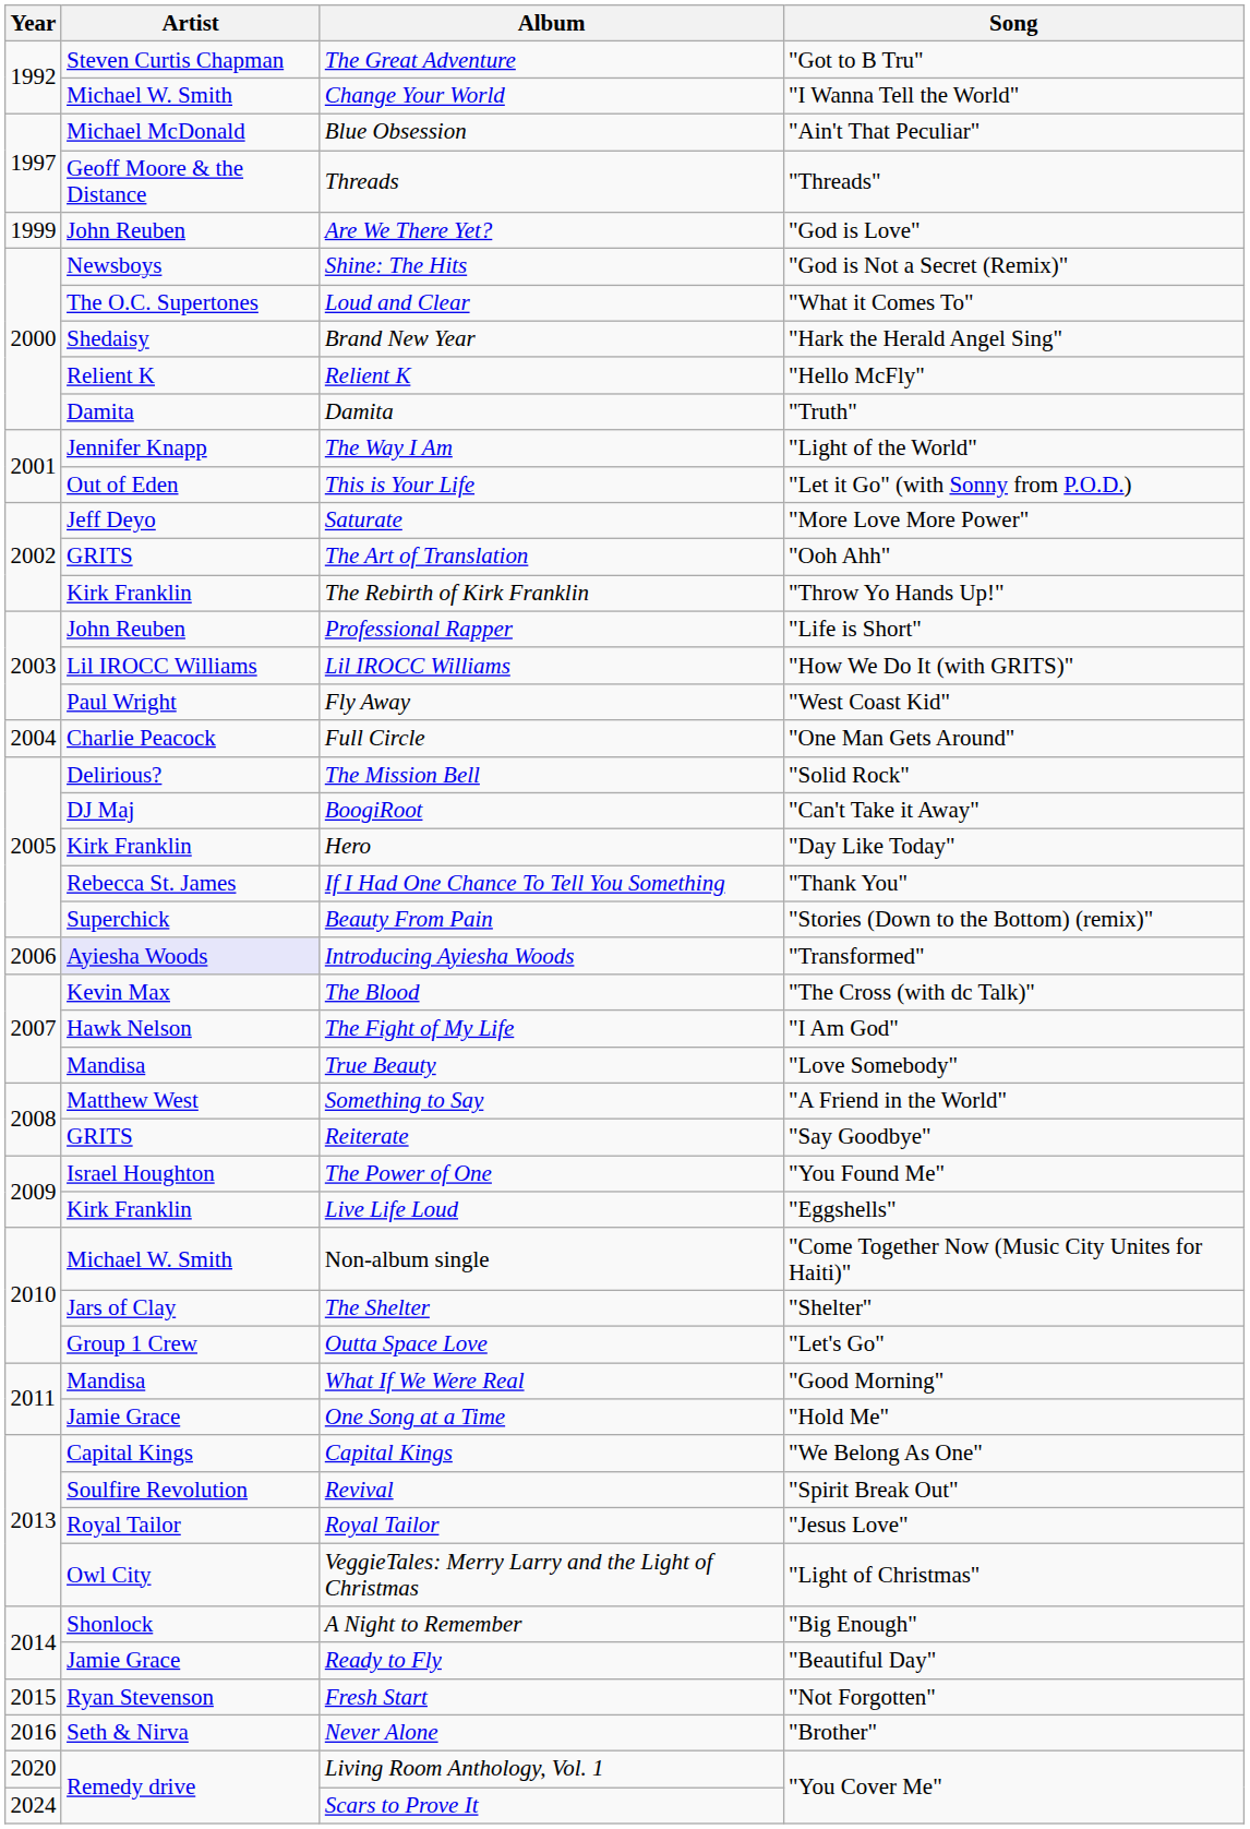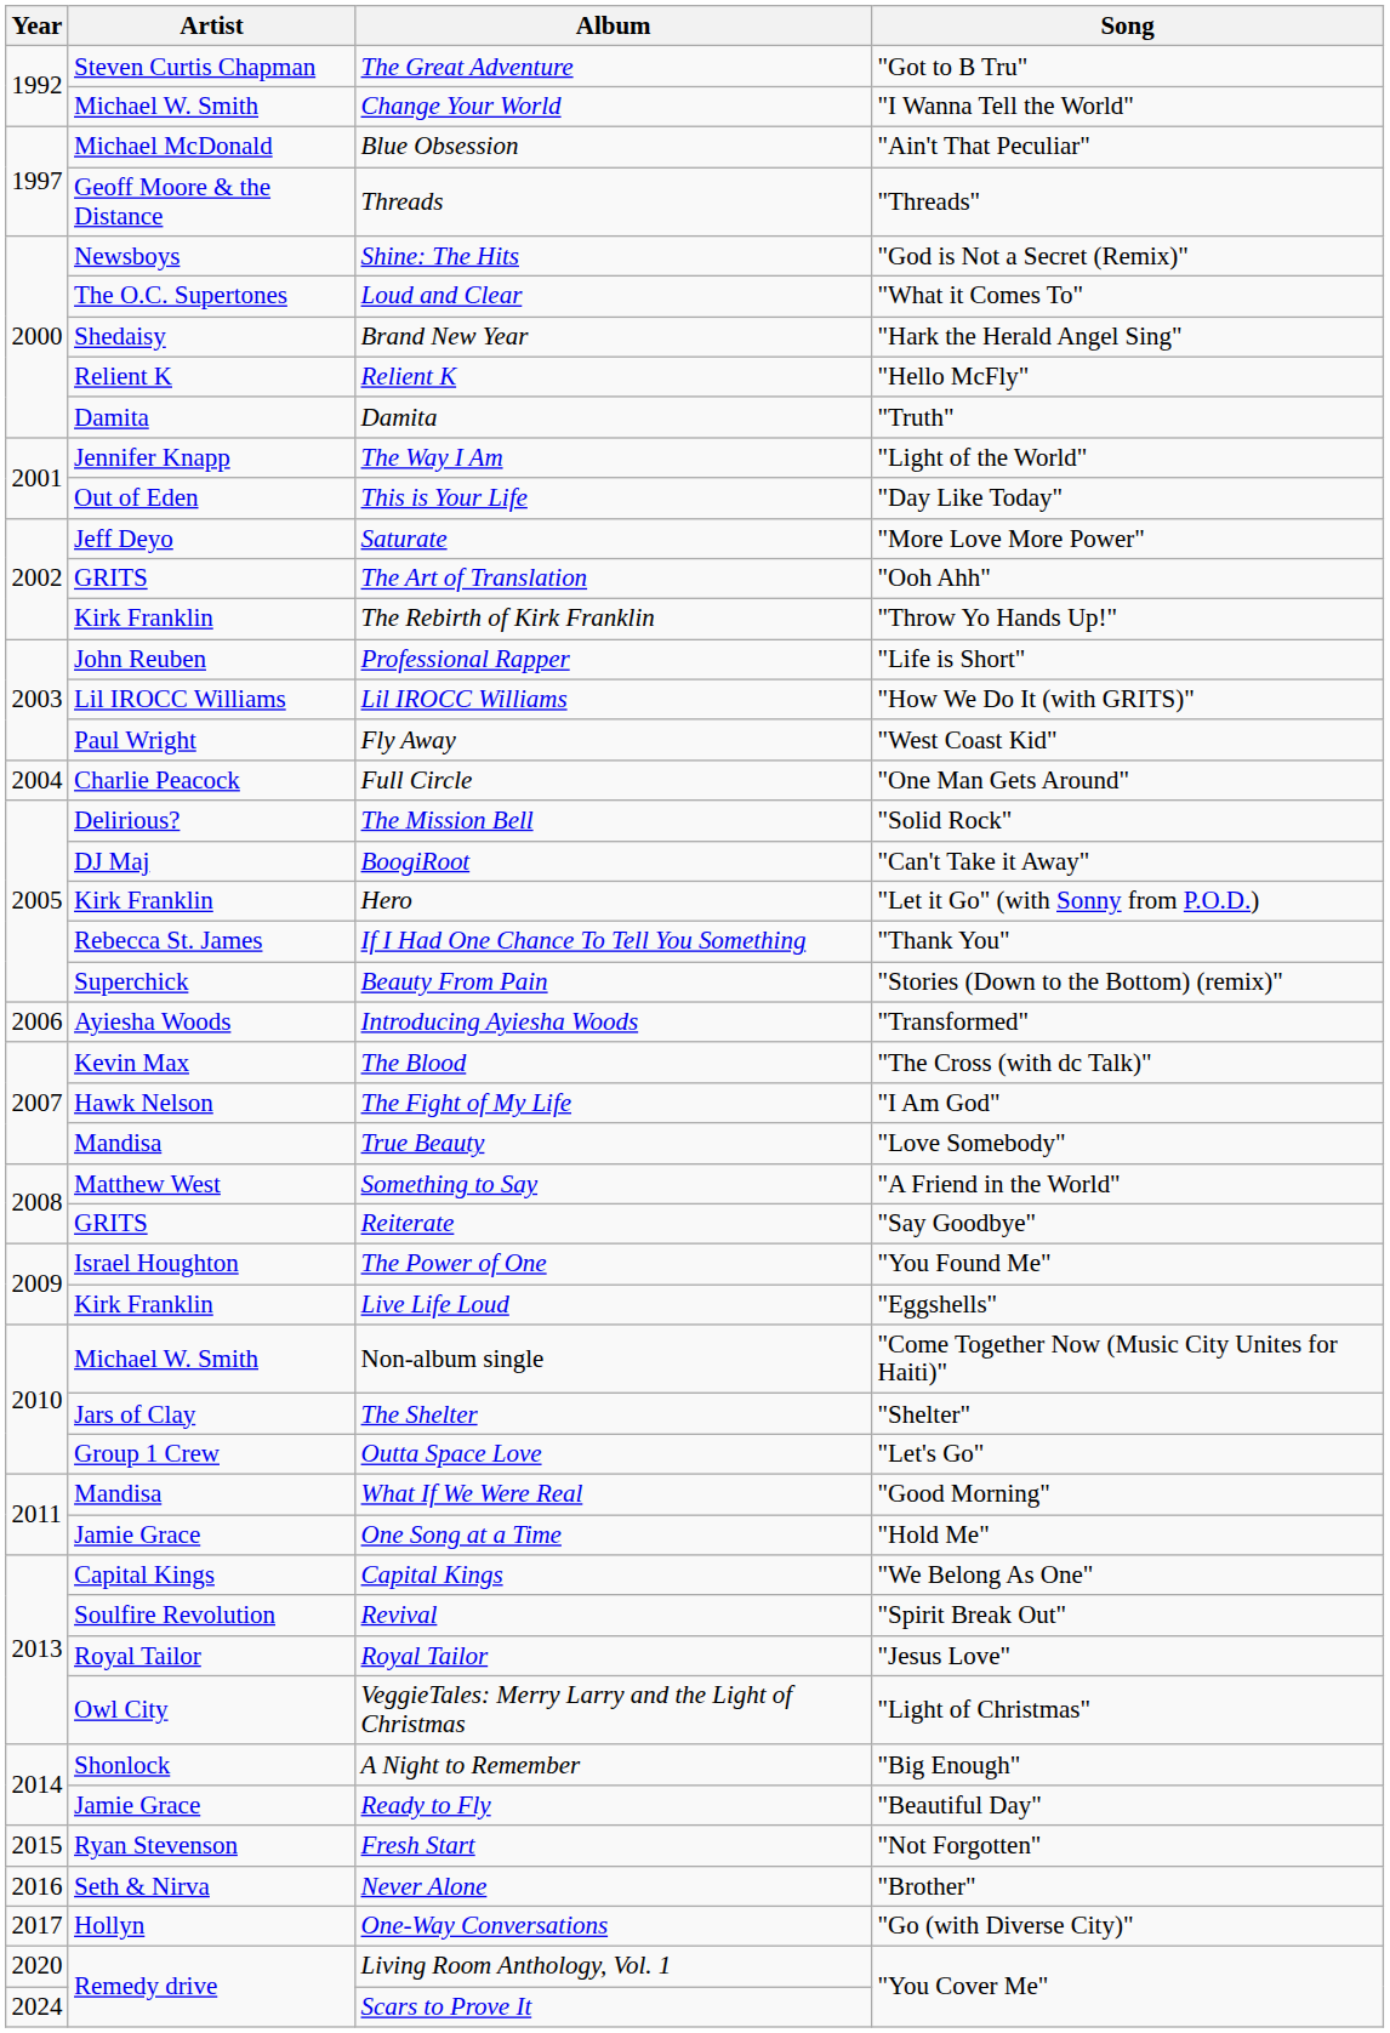- row: 1999 | John Reuben | Are We There Yet? | "God is Love"
This is Your Life | Song: "Let it Go" (with Sonny from P.O.D.) -> "Day Like Today"
Hero | Song: "Day Like Today" -> "Let it Go" (with Sonny from P.O.D.)
Introducing Ayiesha Woods | Artist: lavender background -> no background
+ row: 2017 | Hollyn | One-Way Conversations | "Go (with Diverse City)"
